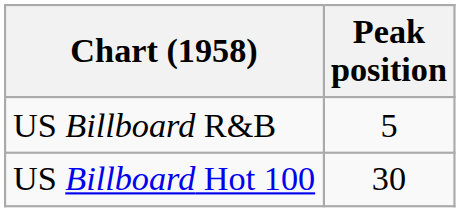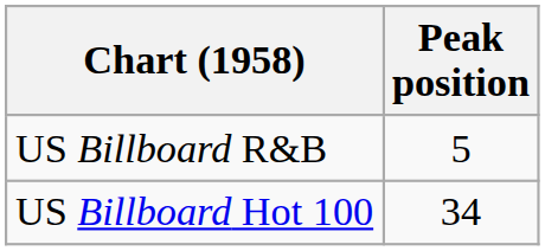US Billboard Hot 100 | Peak position: 30 -> 34
